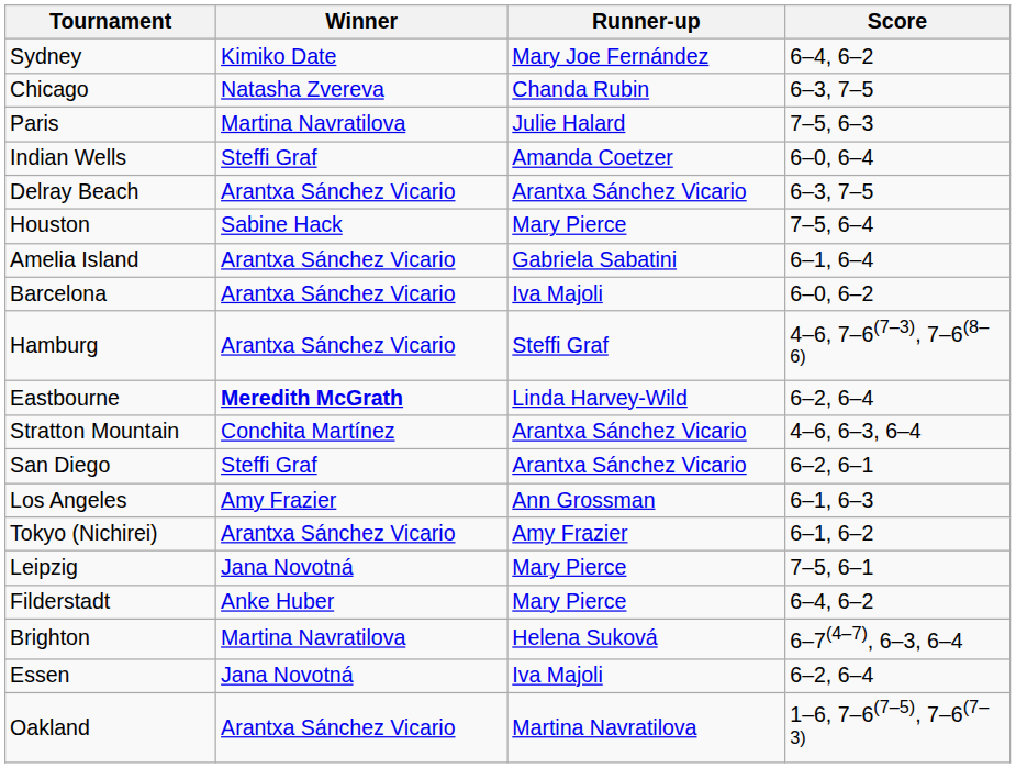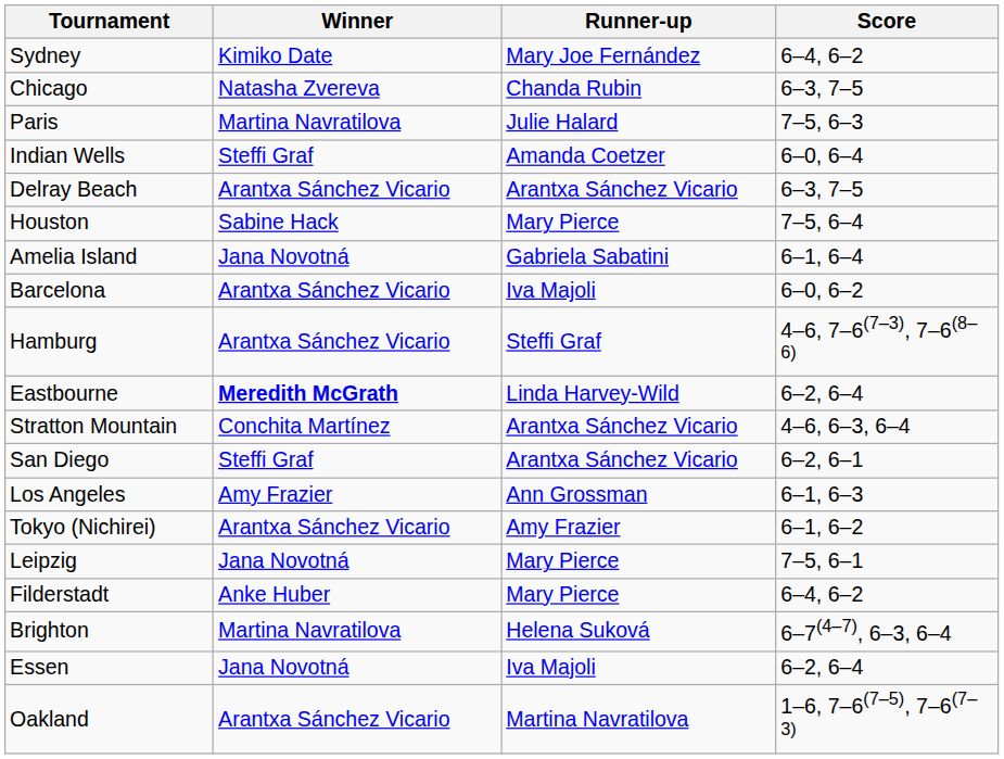Amelia Island | Winner: Arantxa Sánchez Vicario -> Jana Novotná
